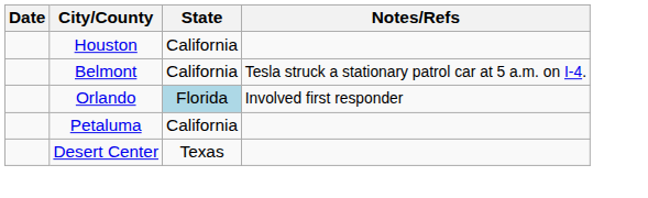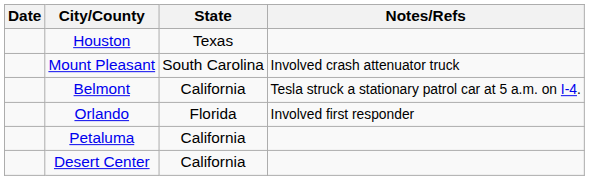Houston | State: California -> Texas
+ row: Mount Pleasant | South Carolina | Involved crash attenuator truck
Orlando | State: lightblue background -> no background
Desert Center | State: Texas -> California
